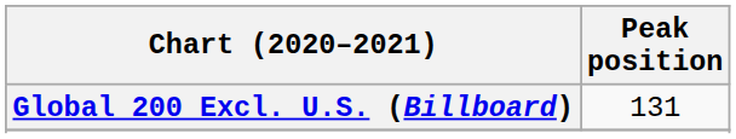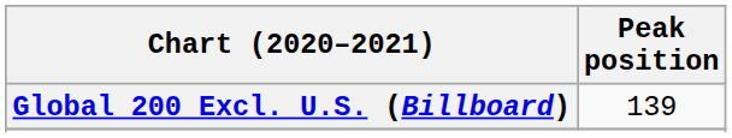Global 200 Excl. U.S. (Billboard) | Peak position: 131 -> 139
